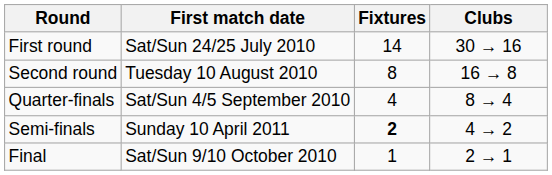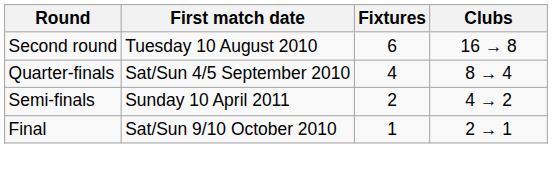- row: First round | Sat/Sun 24/25 July 2010 | 14 | 30 → 16
Second round | Fixtures: 8 -> 6
Semi-finals | Fixtures: bold -> normal
